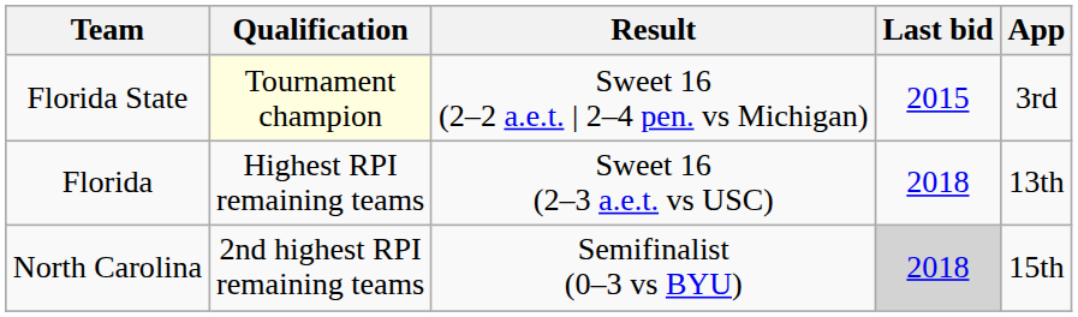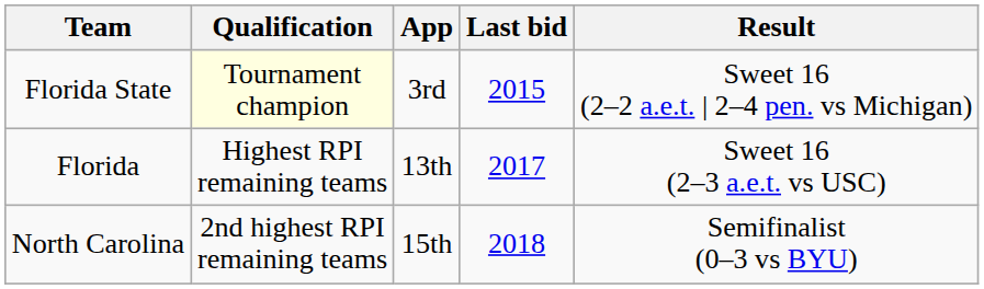columns swapped: App <-> Result
Florida | Last bid: 2018 -> 2017
North Carolina | Last bid: lightgrey background -> no background
